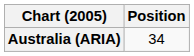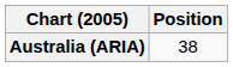Australia (ARIA) | Position: 34 -> 38
